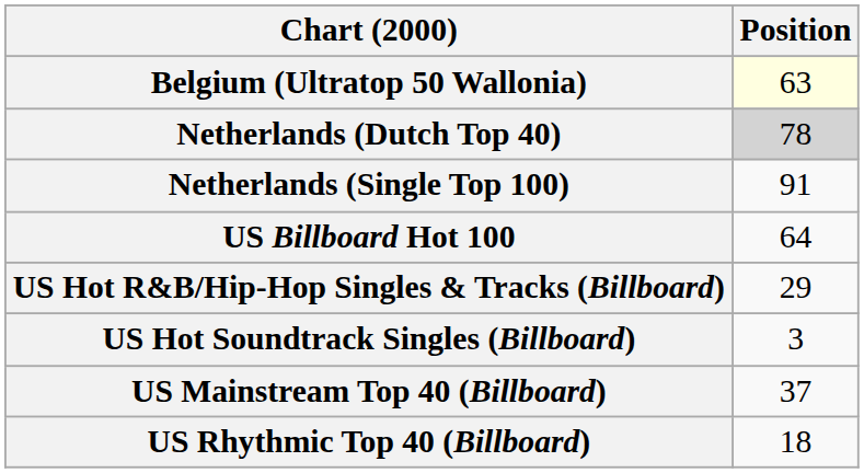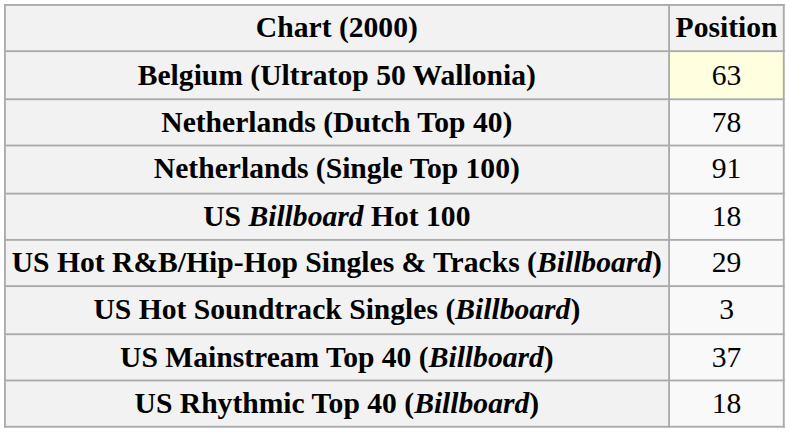Netherlands (Dutch Top 40) | Position: lightgrey background -> no background
US Billboard Hot 100 | Position: 64 -> 18
